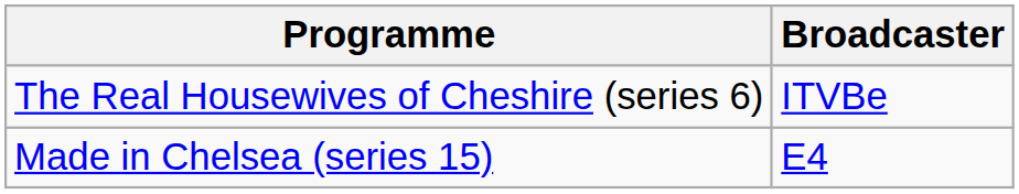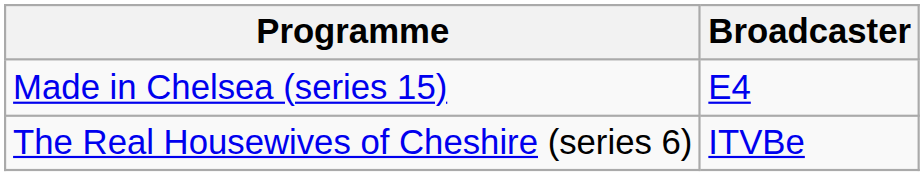rows swapped: Made in Chelsea (series 15) <-> The Real Housewives of Cheshire (series 6)
